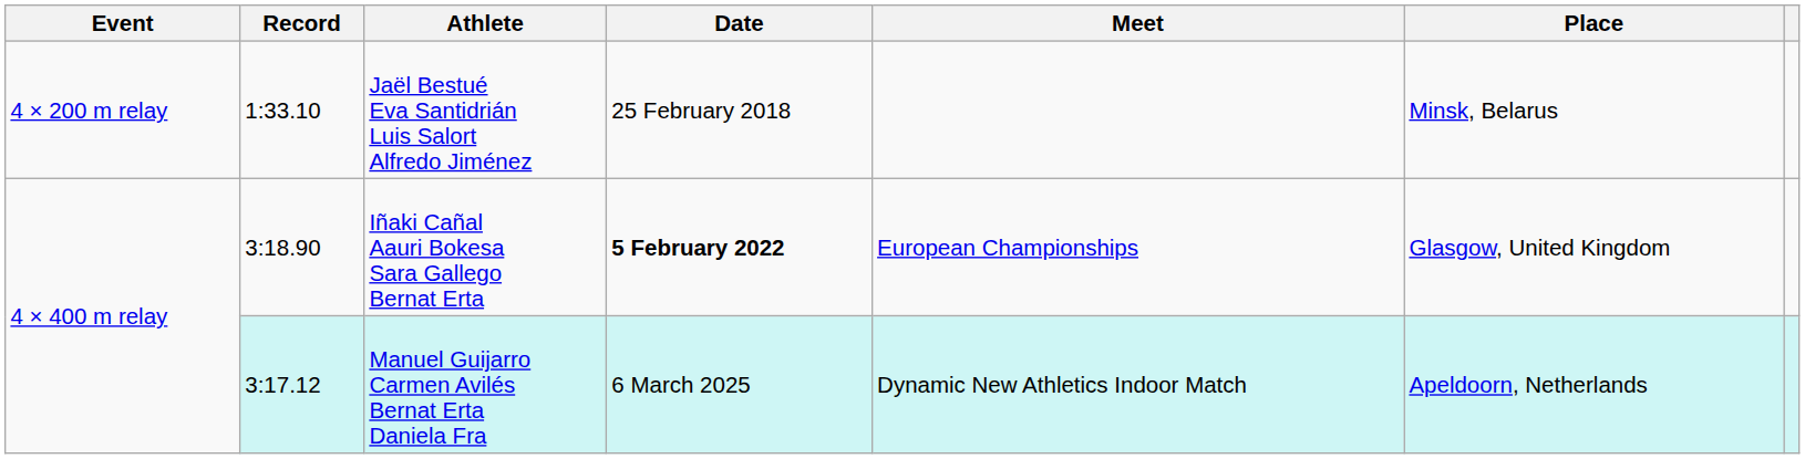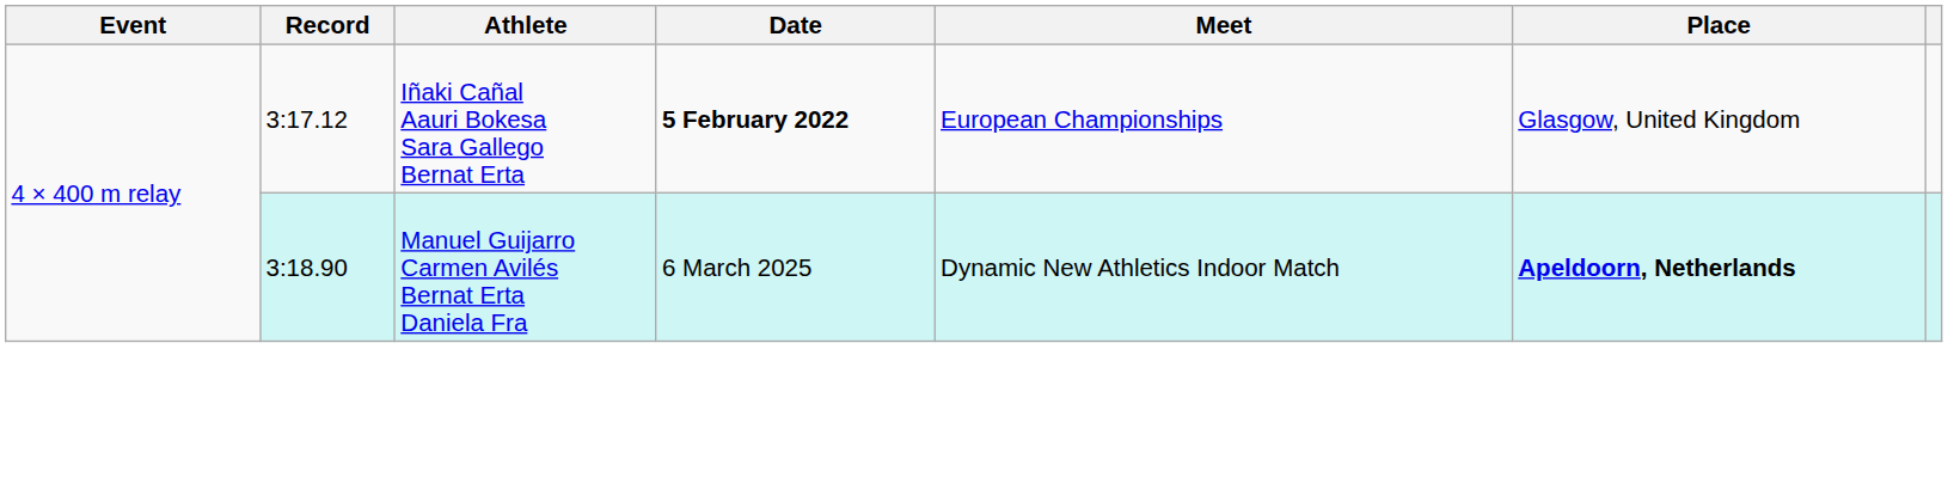- row: 4 × 200 m relay | 1:33.10 | Jaël Bestué Eva Santidrián Luis Salort Alfredo Jiménez | 25 February 2018 | Minsk, Belarus
Iñaki Cañal Aauri Bokesa Sara Gallego Bernat Erta | Record: 3:18.90 -> 3:17.12
Manuel Guijarro Carmen Avilés Bernat Erta Daniela Fra | Record: 3:17.12 -> 3:18.90
Manuel Guijarro Carmen Avilés Bernat Erta Daniela Fra | Place: normal -> bold
